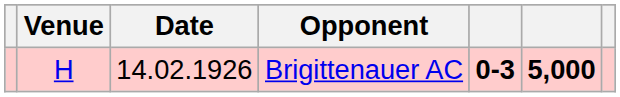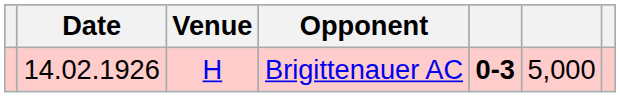columns swapped: Date <-> Venue
Brigittenauer AC | column 6: bold -> normal
